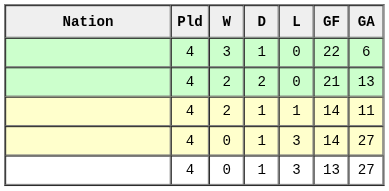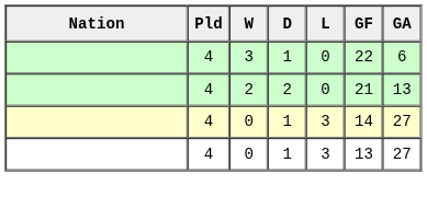- row: 4 | 2 | 1 | 1 | 14 | 11
